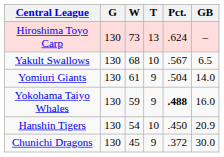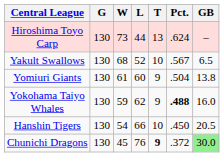+ column: L | 44 | 52 | 60 | 62 | 66 | 76
Yomiuri Giants | GB: 14.0 -> 13.8
Hanshin Tigers | GB: 20.9 -> 20.5
Chunichi Dragons | T: normal -> bold
Chunichi Dragons | GB: no background -> lightgreen background
